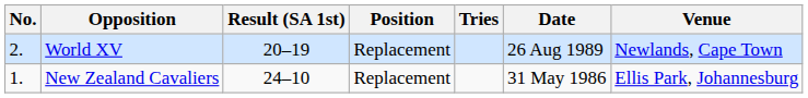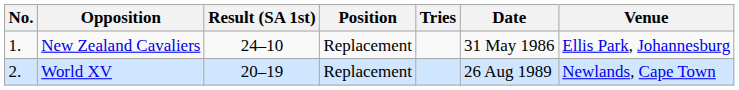rows swapped: New Zealand Cavaliers <-> World XV
